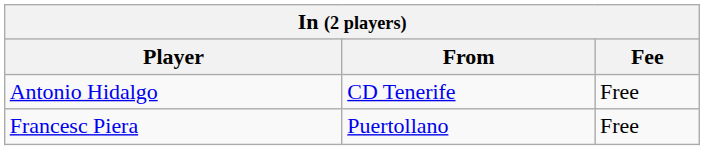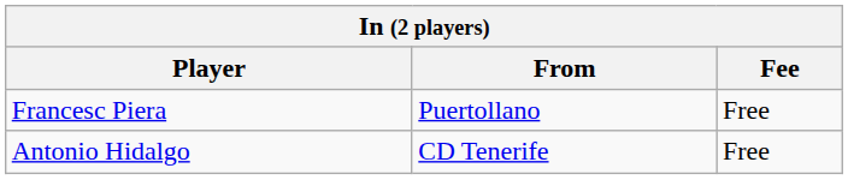rows swapped: Francesc Piera <-> Antonio Hidalgo
